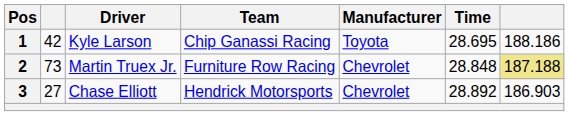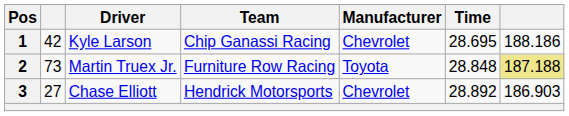1 | Manufacturer: Toyota -> Chevrolet
2 | Manufacturer: Chevrolet -> Toyota
